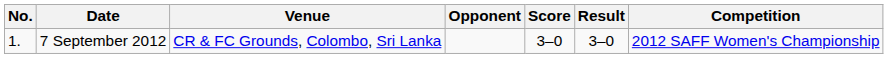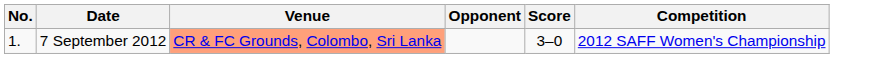- column: Result | 3–0
7 September 2012 | Venue: no background -> lightsalmon background
